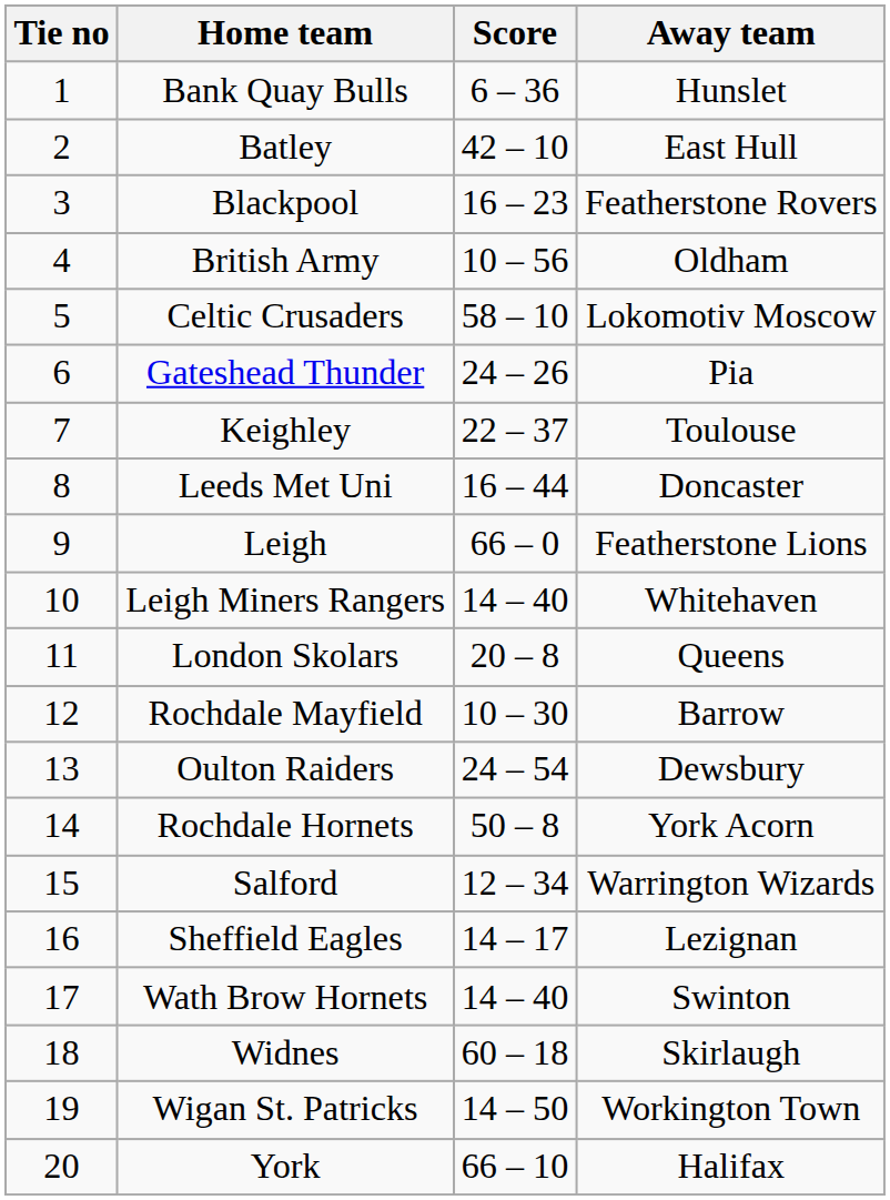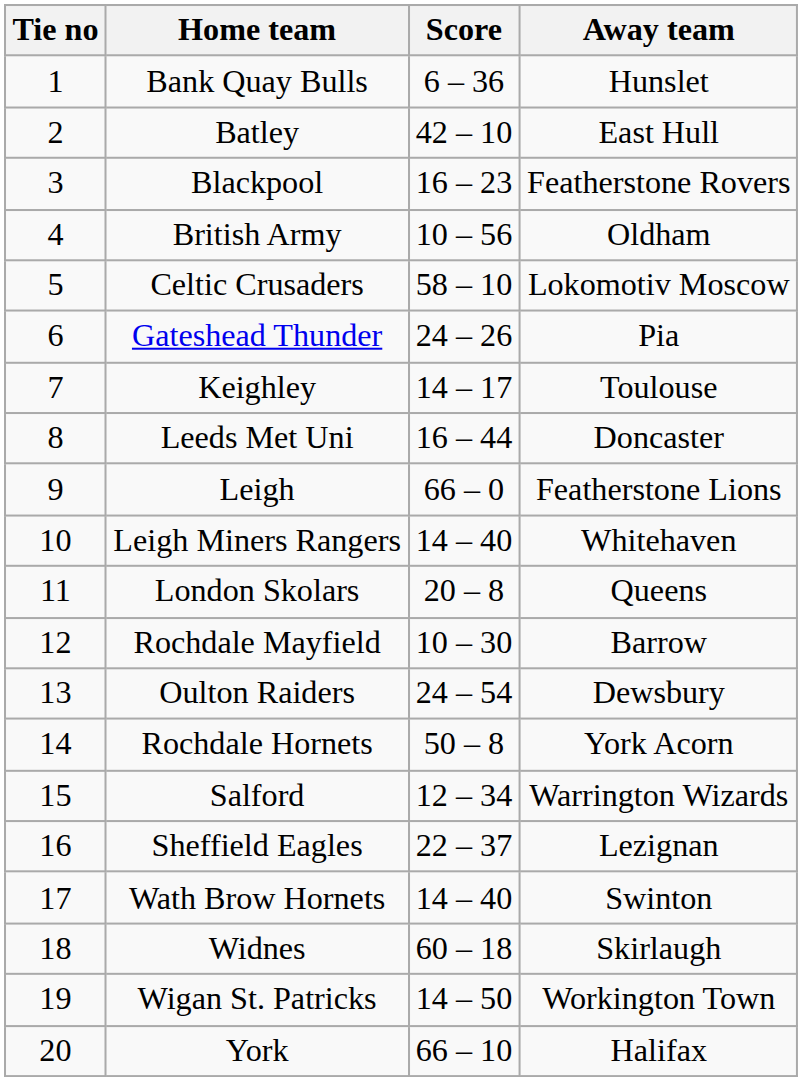Keighley | Score: 22 – 37 -> 14 – 17
Sheffield Eagles | Score: 14 – 17 -> 22 – 37
